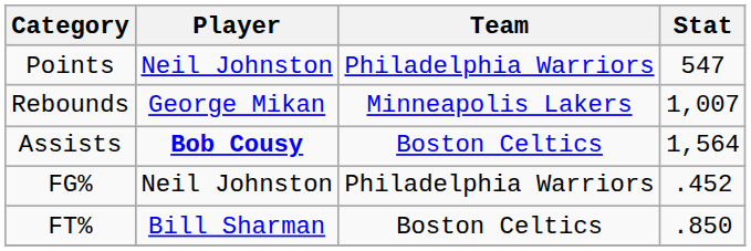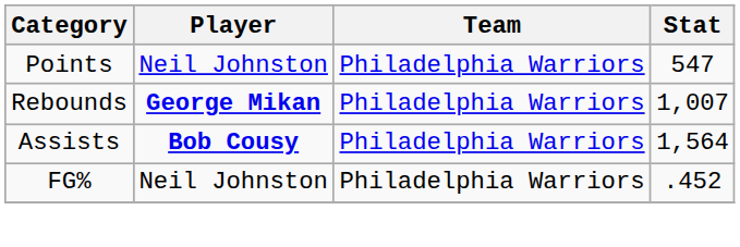Rebounds | Player: normal -> bold
Rebounds | Team: Minneapolis Lakers -> Philadelphia Warriors
Assists | Team: Boston Celtics -> Philadelphia Warriors
- row: FT% | Bill Sharman | Boston Celtics | .850
